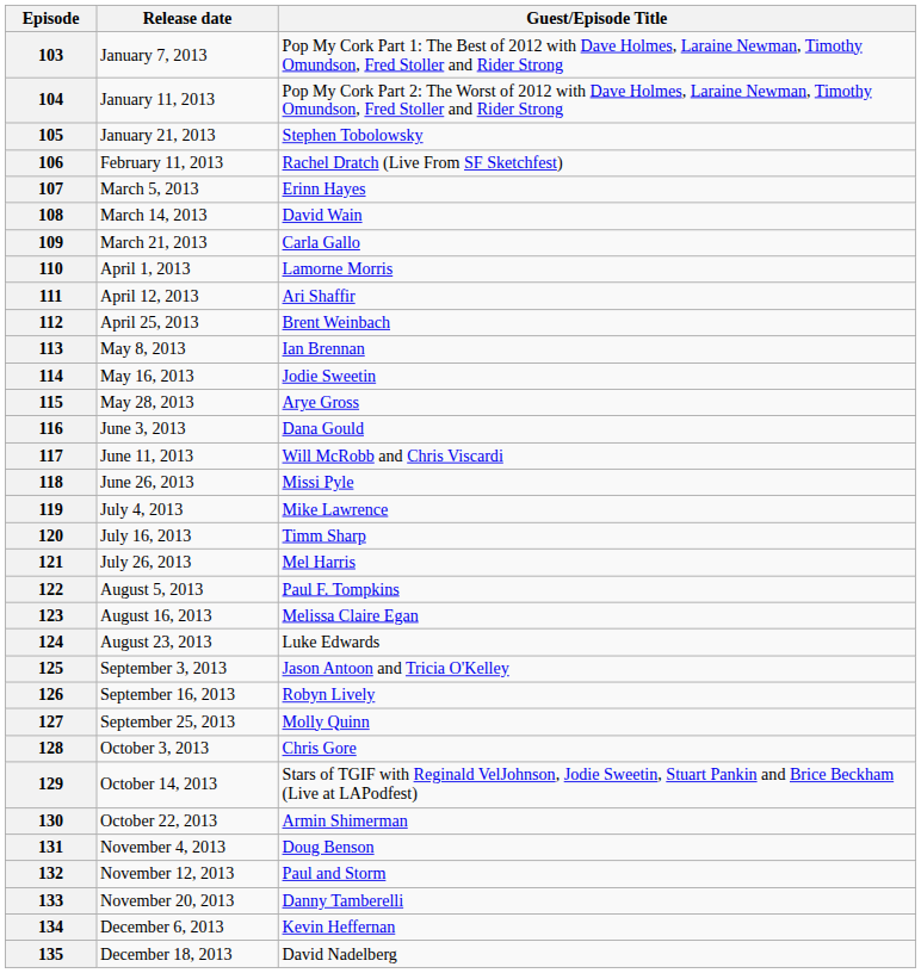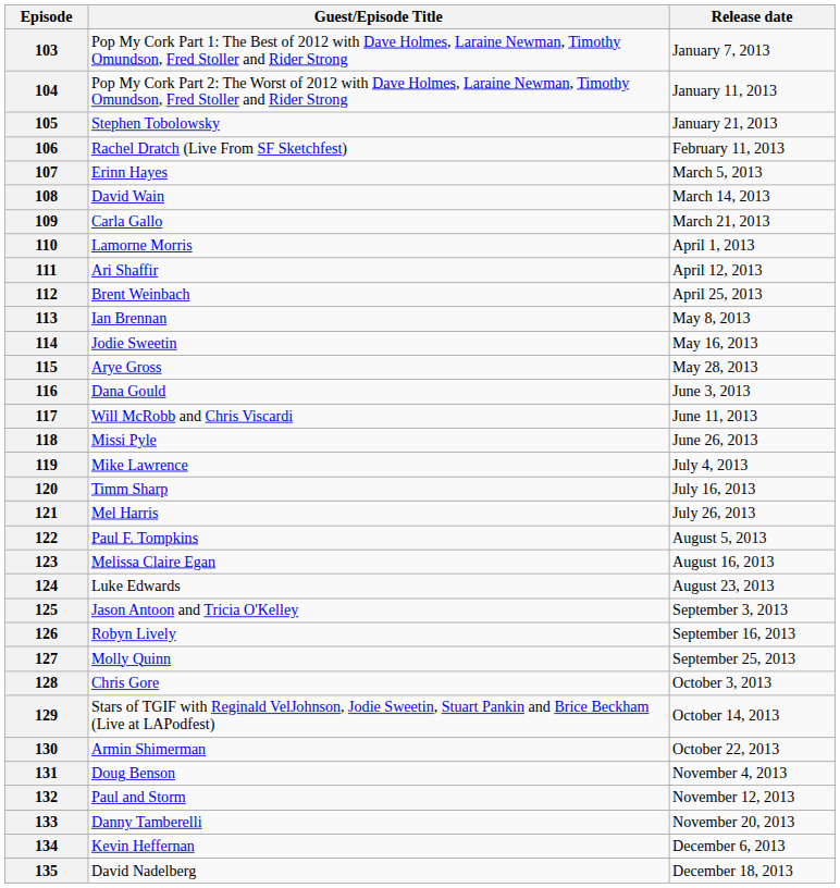columns swapped: Guest/Episode Title <-> Release date
